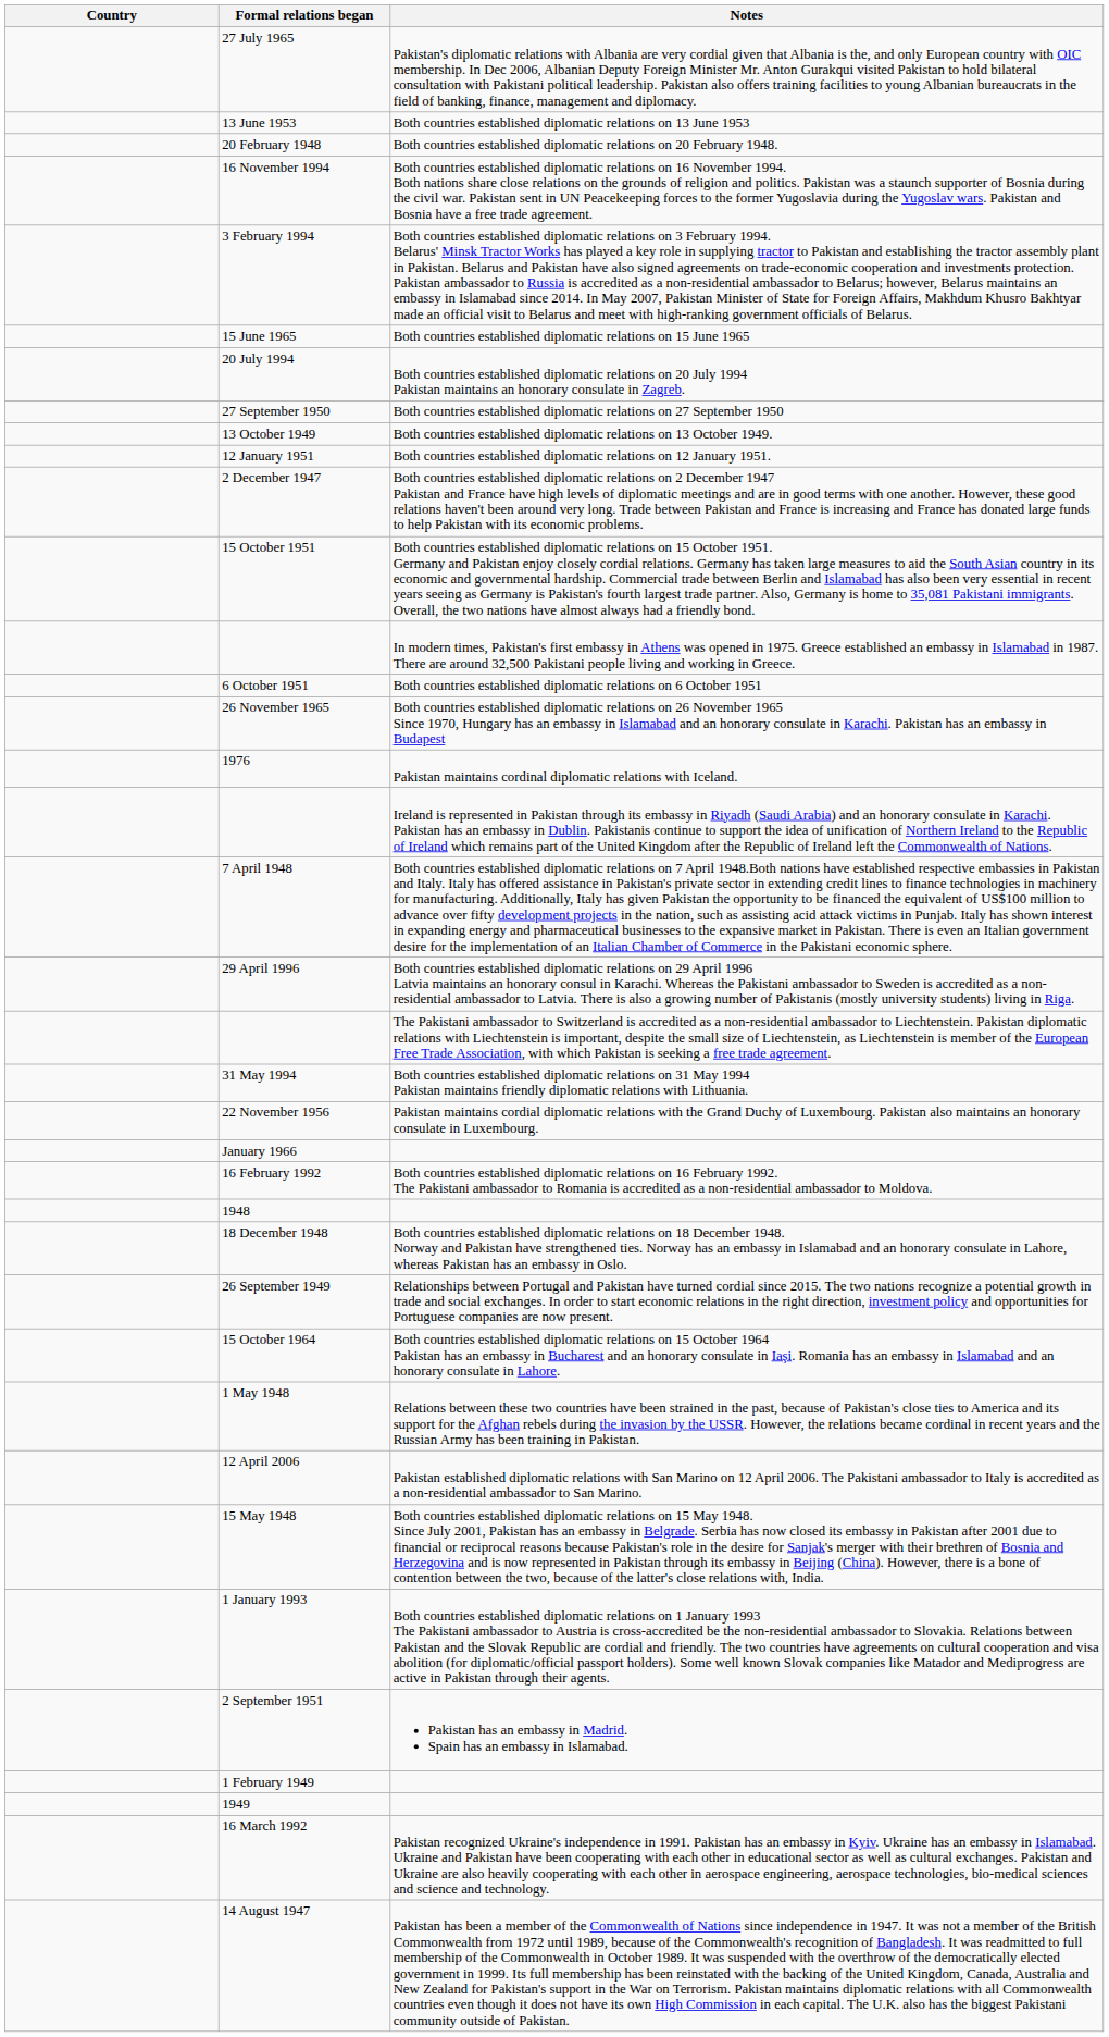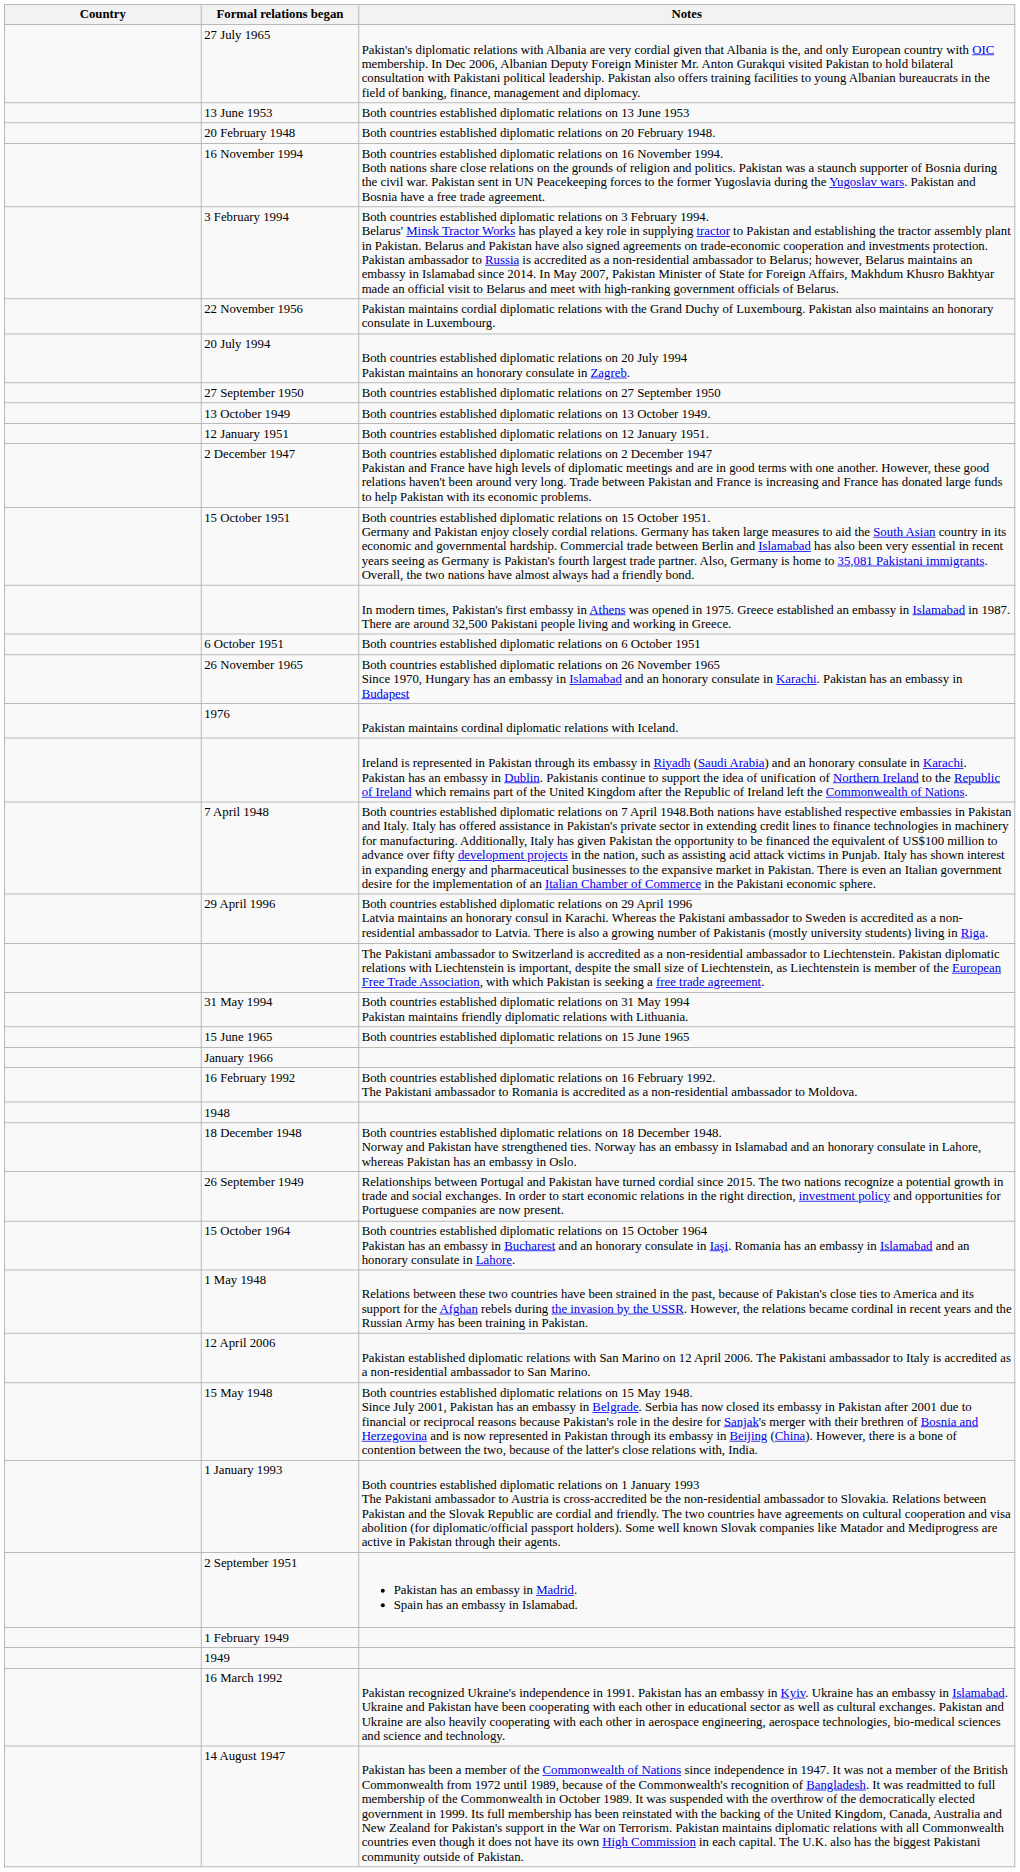rows swapped: 15 June 1965 <-> 22 November 1956
